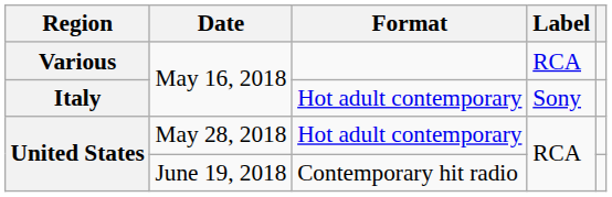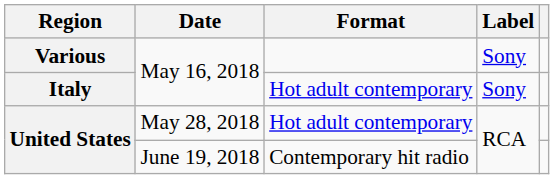Various | Label: RCA -> Sony
